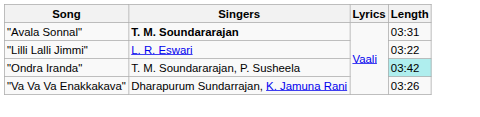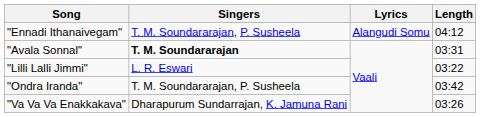+ row: "Ennadi Ithanaivegam" | T. M. Soundararajan, P. Susheela | Alangudi Somu | 04:12
"Ondra Iranda" | Length: paleturquoise background -> no background
